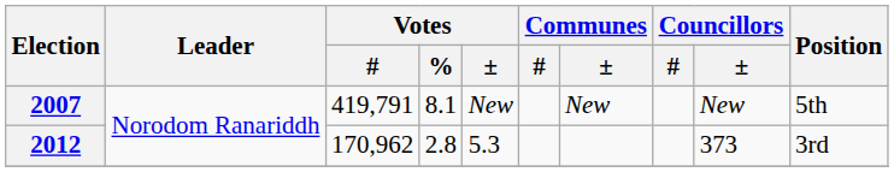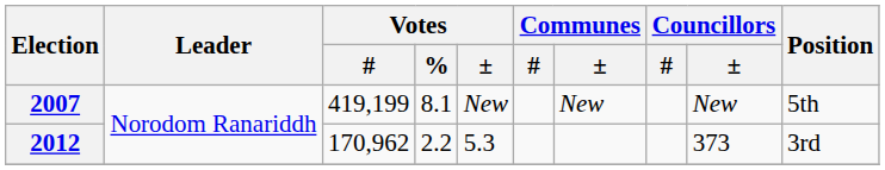2007 | Votes / #: 419,791 -> 419,199
2012 | Votes / %: 2.8 -> 2.2
